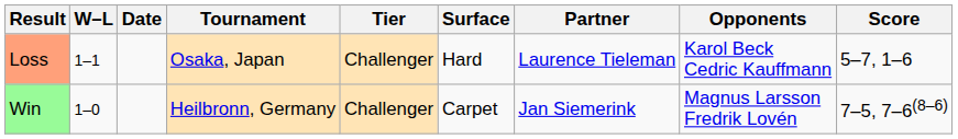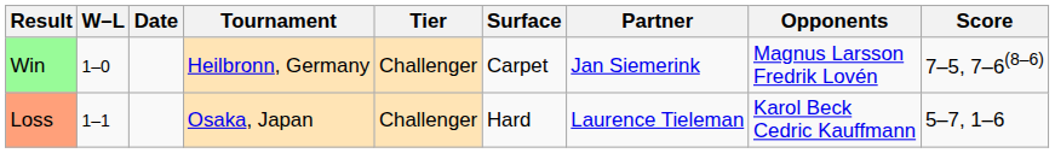rows swapped: Win <-> Loss
